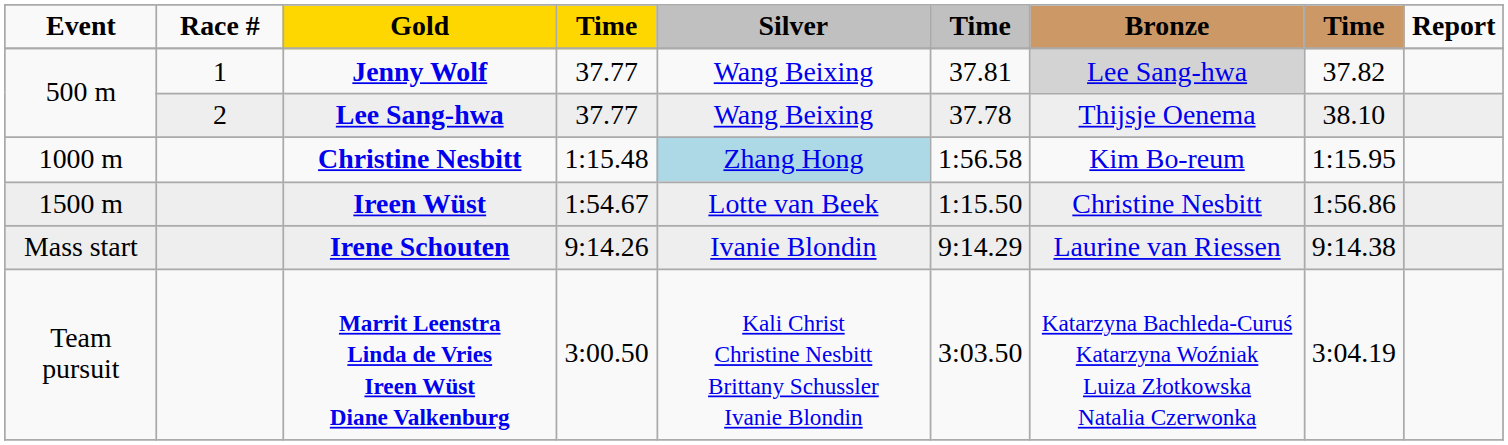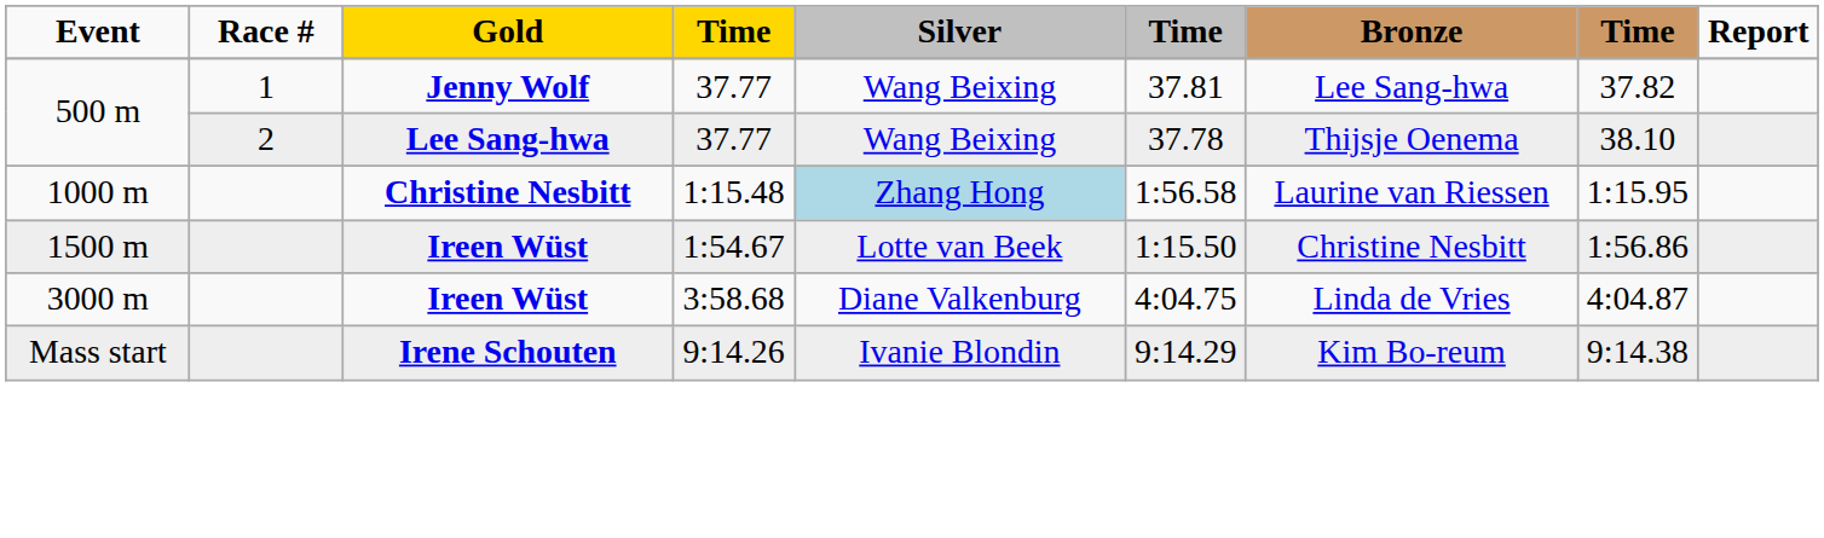500 m / Jenny Wolf | Bronze: lightgrey background -> no background
1000 m | Bronze: Kim Bo-reum -> Laurine van Riessen
+ row: 3000 m | Ireen Wüst | 3:58.68 | Diane Valkenburg | 4:04.75 | Linda de Vries | 4:04.87
Mass start | Bronze: Laurine van Riessen -> Kim Bo-reum
- row: Team pursuit | Marrit Leenstra Linda de Vries Ireen Wüst Diane Valkenburg | 3:00.50 | Kali Christ Christine Nesbitt Brittany Schussler Ivanie Blondin | 3:03.50 | Katarzyna Bachleda-Curuś Katarzyna Woźniak Luiza Złotkowska Natalia Czerwonka | 3:04.19
